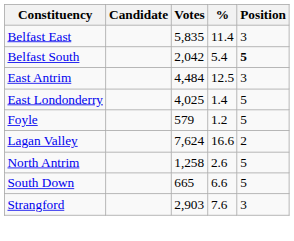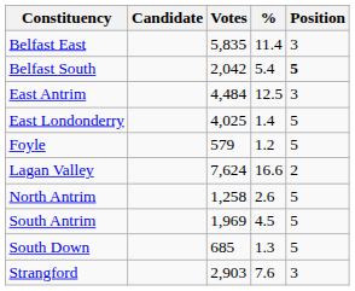+ row: South Antrim | 1,969 | 4.5 | 5
South Down | Votes: 665 -> 685
South Down | %: 6.6 -> 1.3
